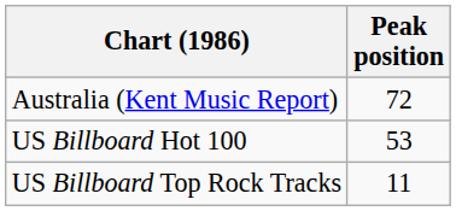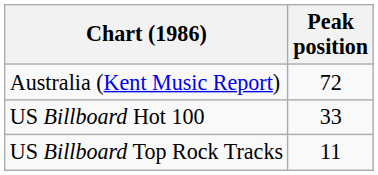US Billboard Hot 100 | Peak position: 53 -> 33
